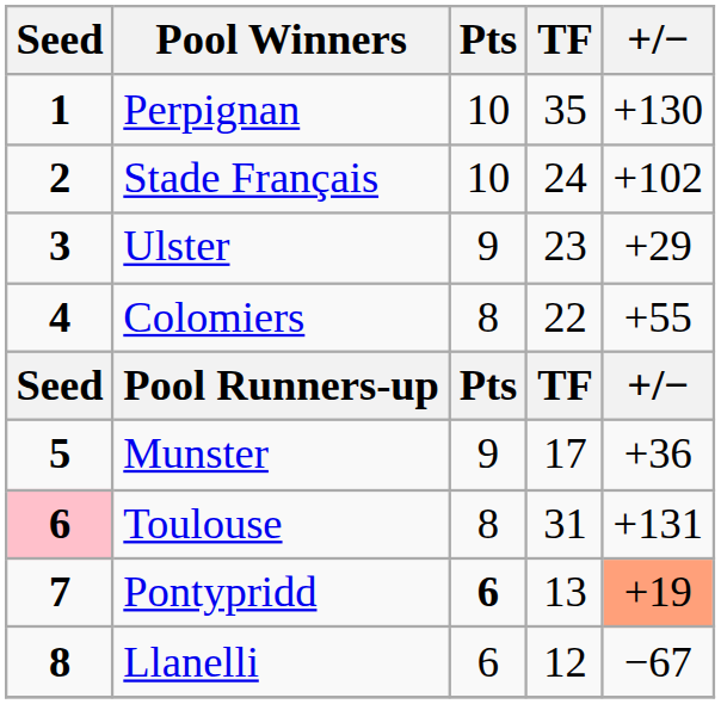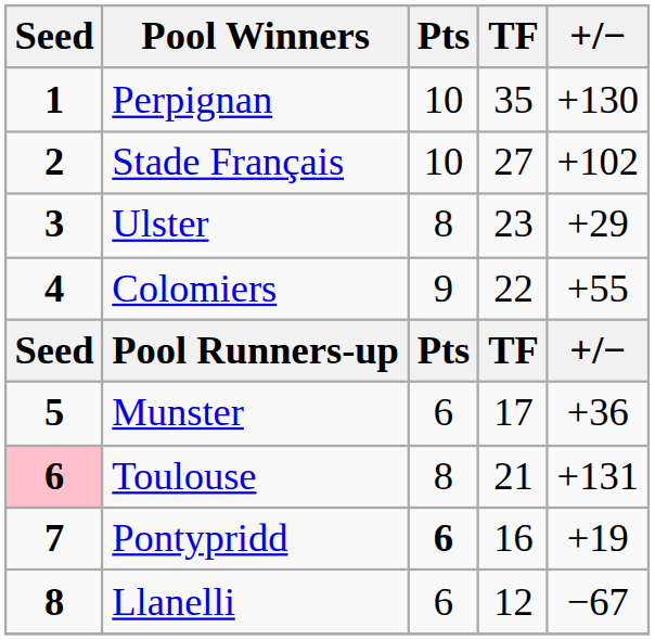Stade Français | TF: 24 -> 27
Ulster | Pts: 9 -> 8
Colomiers | Pts: 8 -> 9
Munster | Pts: 9 -> 6
Toulouse | TF: 31 -> 21
Pontypridd | TF: 13 -> 16
Pontypridd | +/−: lightsalmon background -> no background
